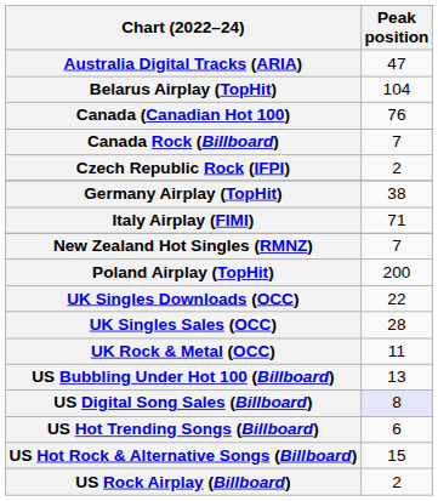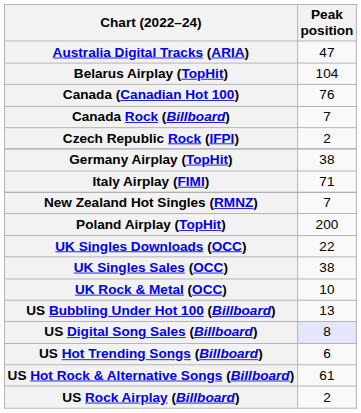UK Singles Sales (OCC) | Peak position: 28 -> 38
UK Rock & Metal (OCC) | Peak position: 11 -> 10
US Hot Rock & Alternative Songs (Billboard) | Peak position: 15 -> 61
